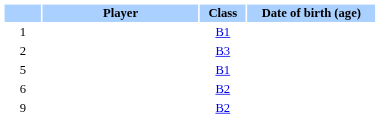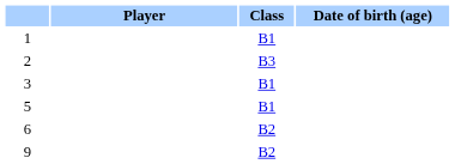+ row: 3 | B1
